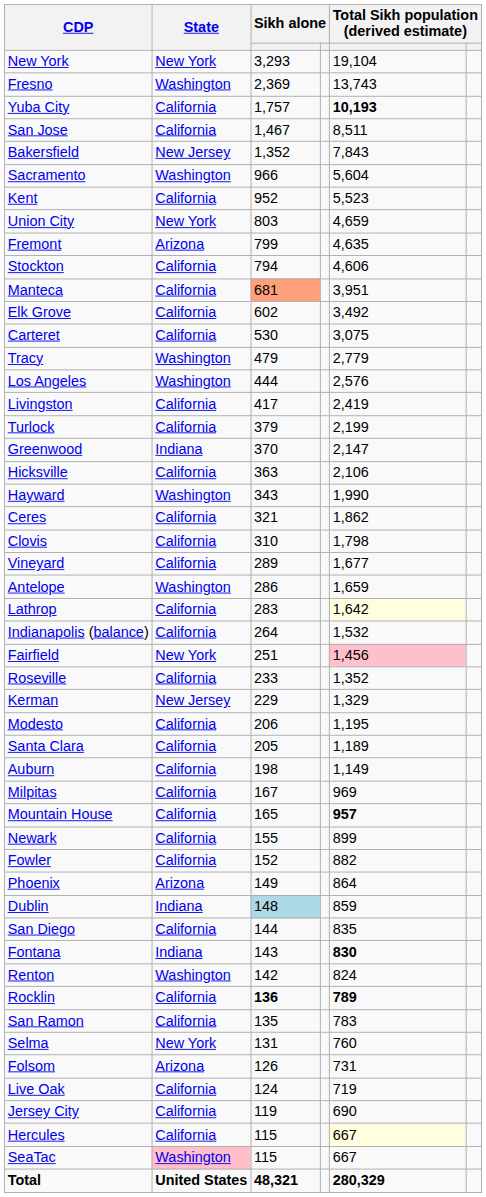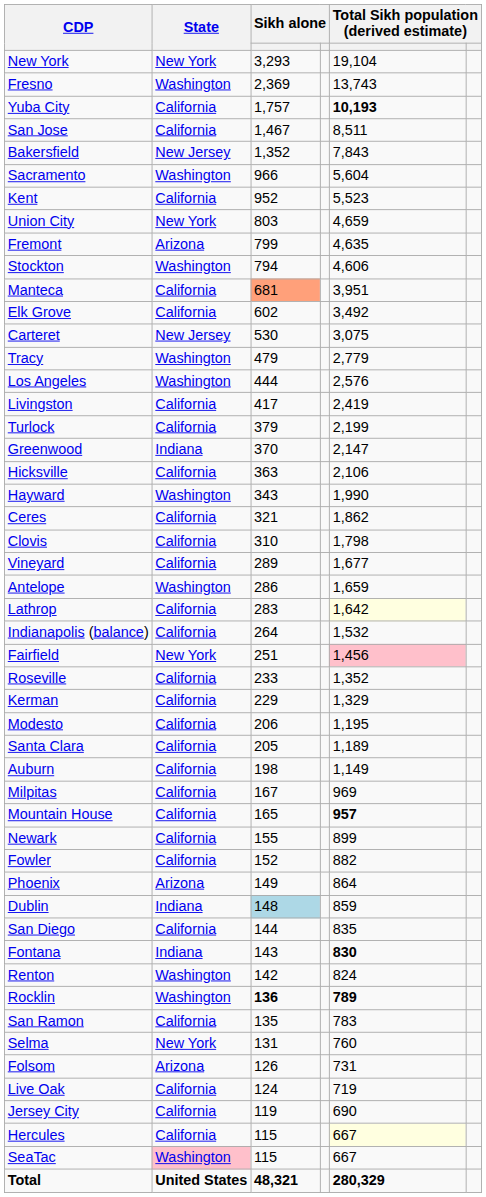Stockton | State: California -> Washington
Carteret | State: California -> New Jersey
Kerman | State: New Jersey -> California
Rocklin | State: California -> Washington
